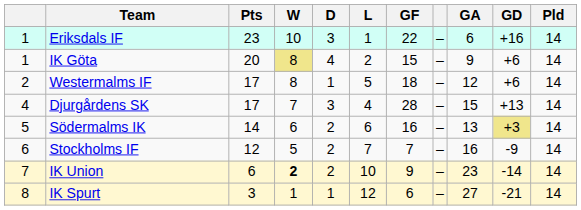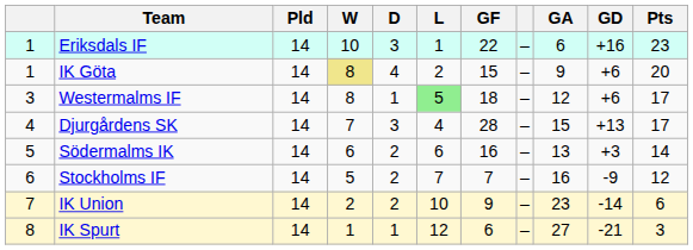columns swapped: Pld <-> Pts
Westermalms IF | column 1: 2 -> 3
Westermalms IF | L: no background -> lightgreen background
Södermalms IK | GD: khaki background -> no background
IK Union | W: bold -> normal
